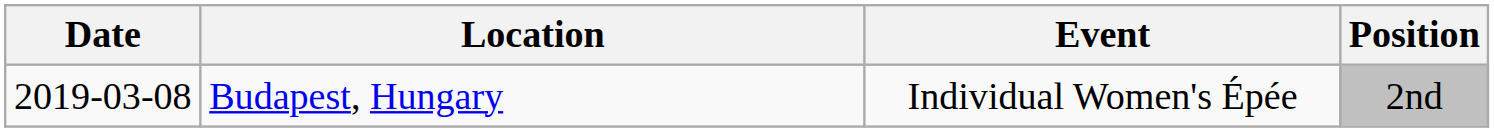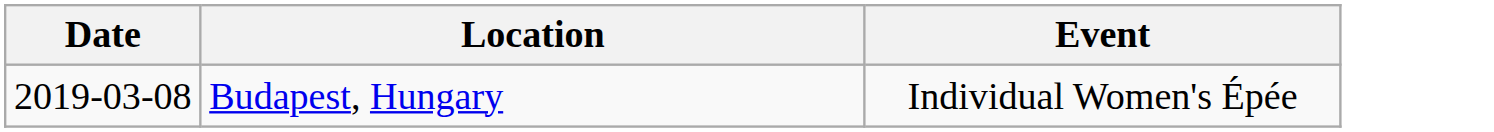- column: Position | 2nd
